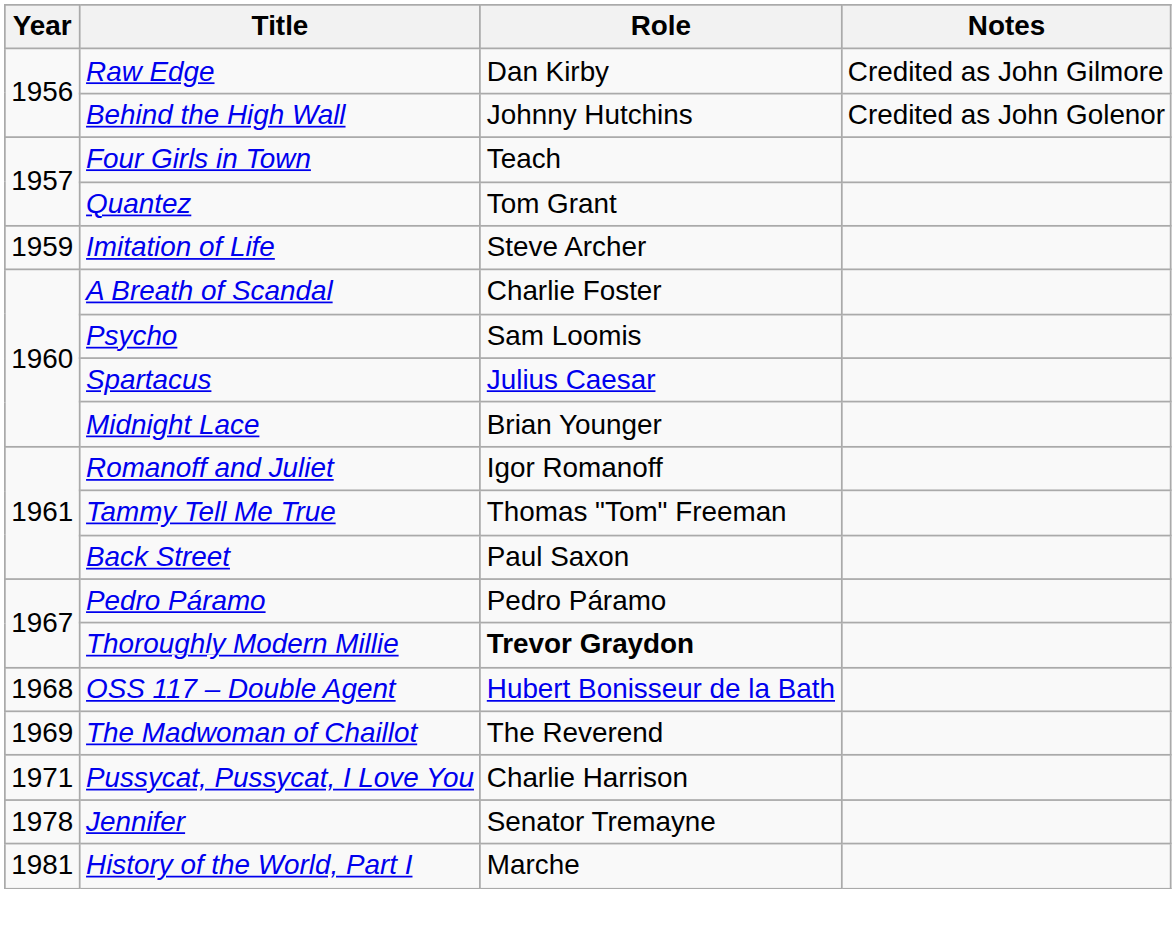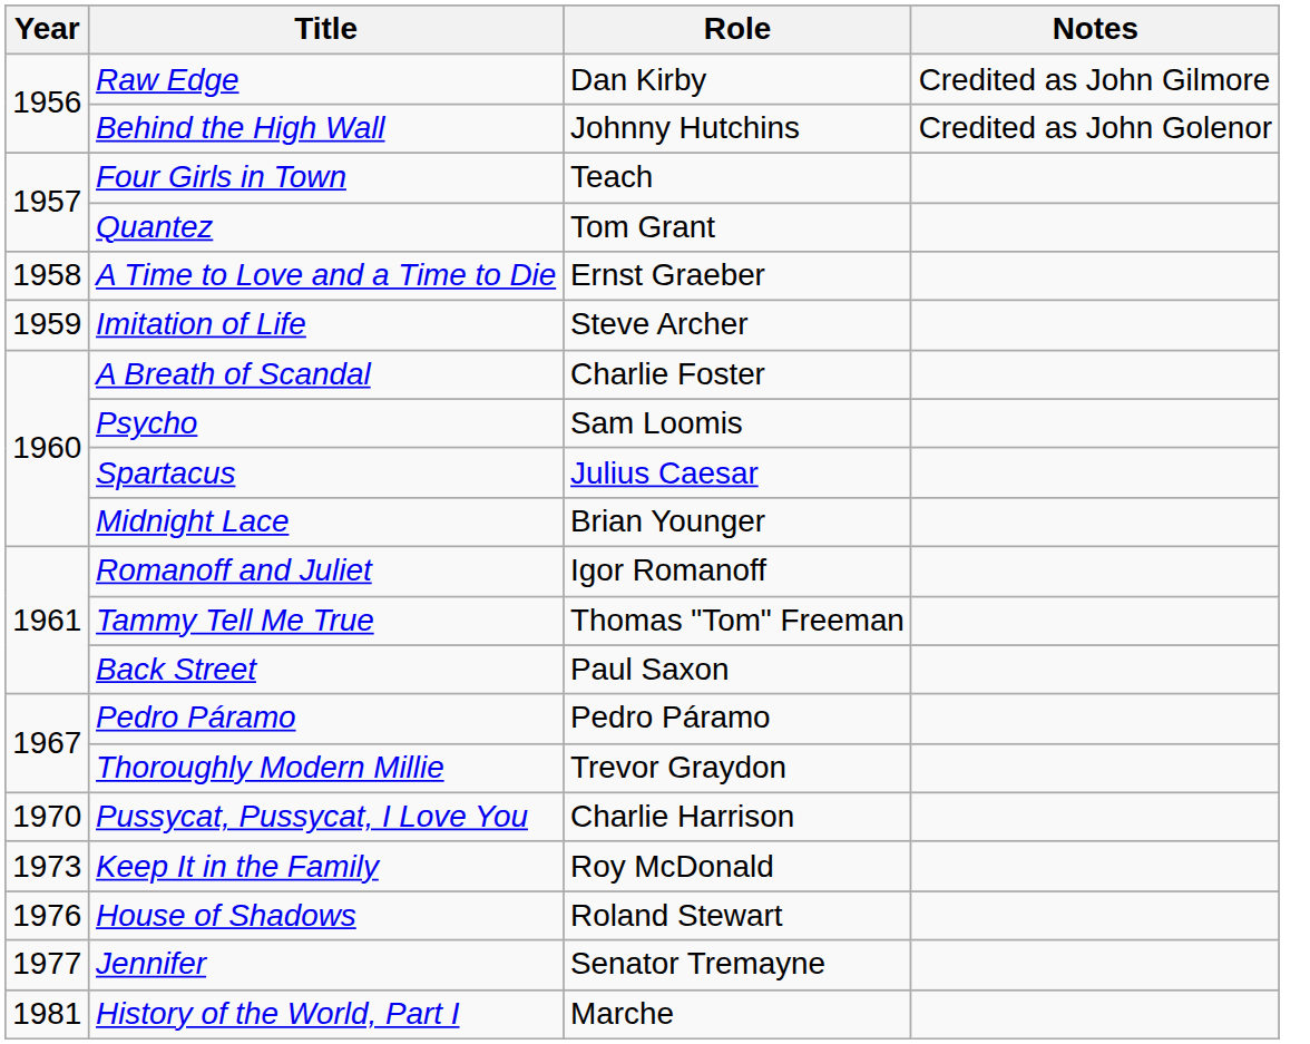+ row: 1958 | A Time to Love and a Time to Die | Ernst Graeber
Thoroughly Modern Millie | Role: bold -> normal
- row: 1968 | OSS 117 – Double Agent | Hubert Bonisseur de la Bath
- row: 1969 | The Madwoman of Chaillot | The Reverend
Pussycat, Pussycat, I Love You | Year: 1971 -> 1970
+ row: 1973 | Keep It in the Family | Roy McDonald
+ row: 1976 | House of Shadows | Roland Stewart
Jennifer | Year: 1978 -> 1977
